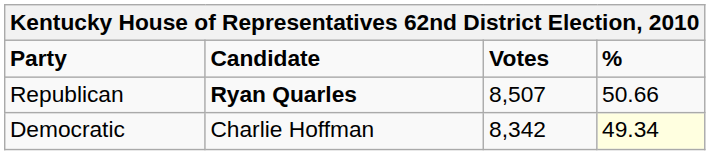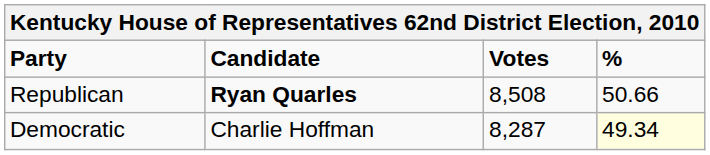Republican | Votes: 8,507 -> 8,508
Democratic | Votes: 8,342 -> 8,287
